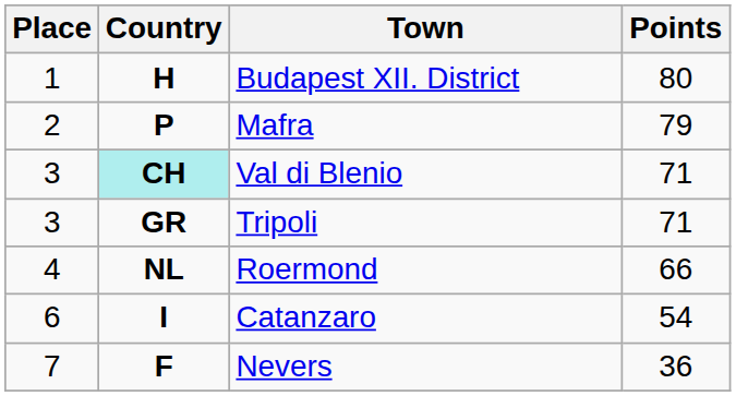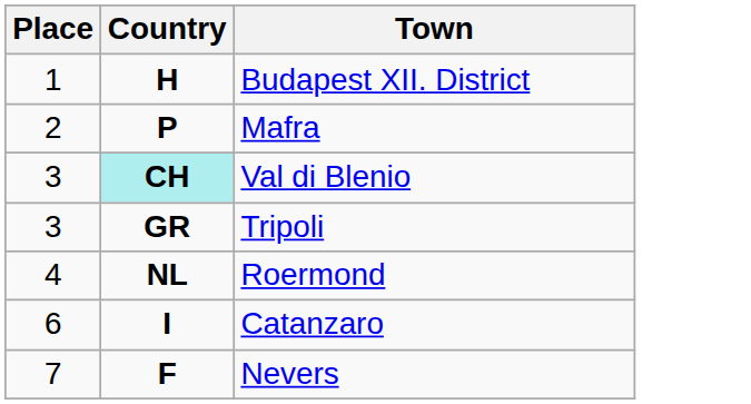- column: Points | 80 | 79 | 71 | 71 | 66 | 54 | 36
